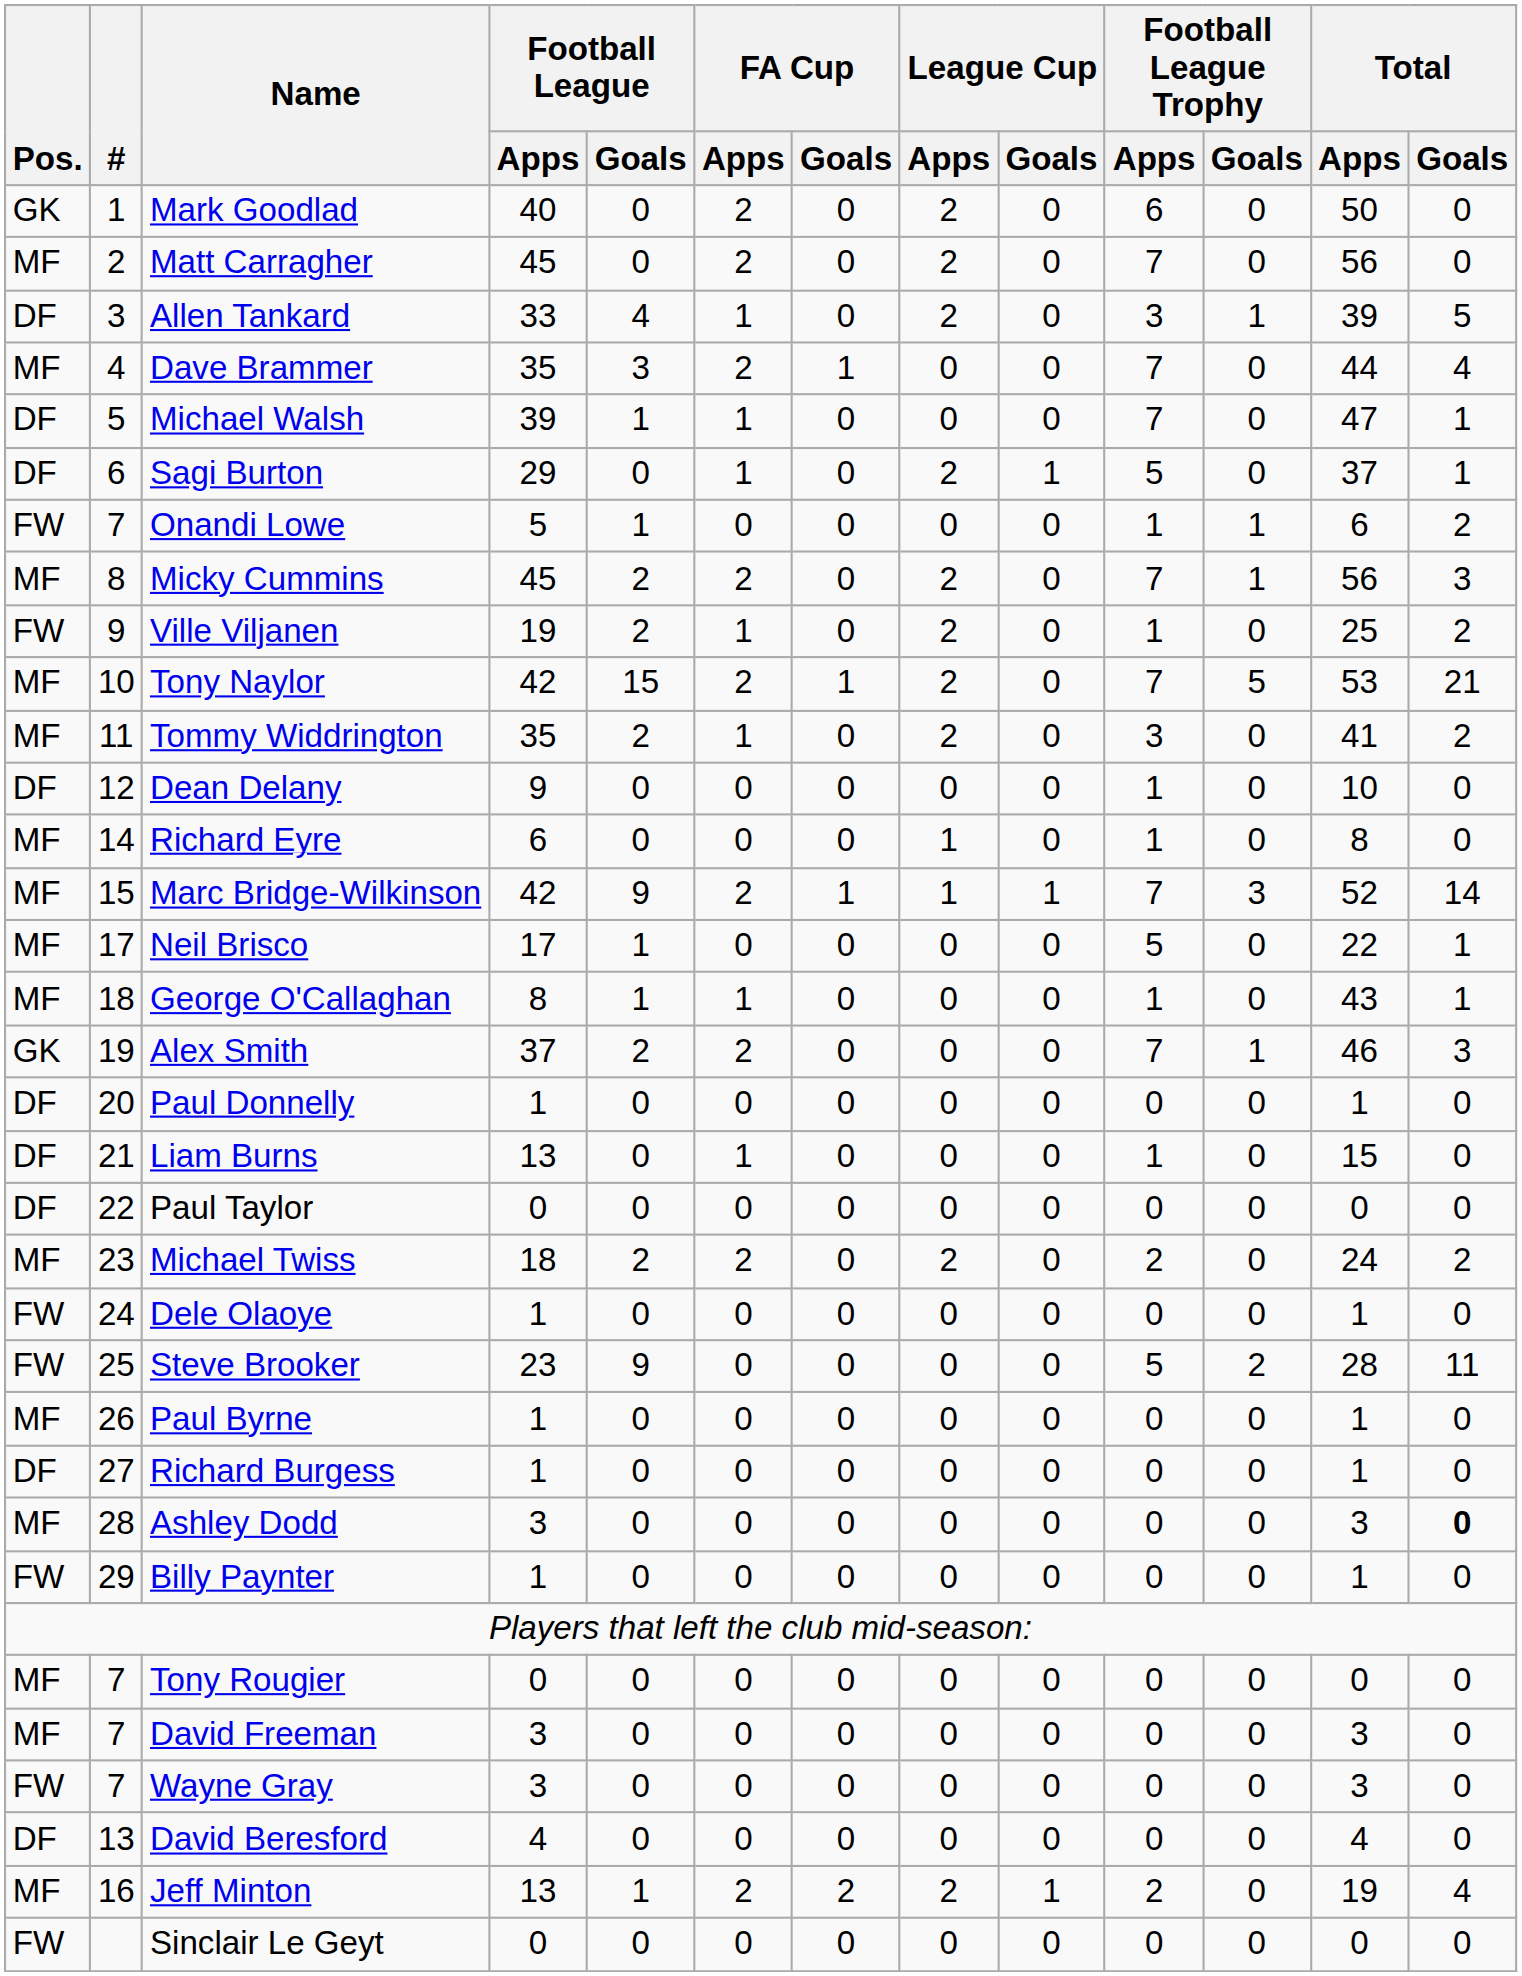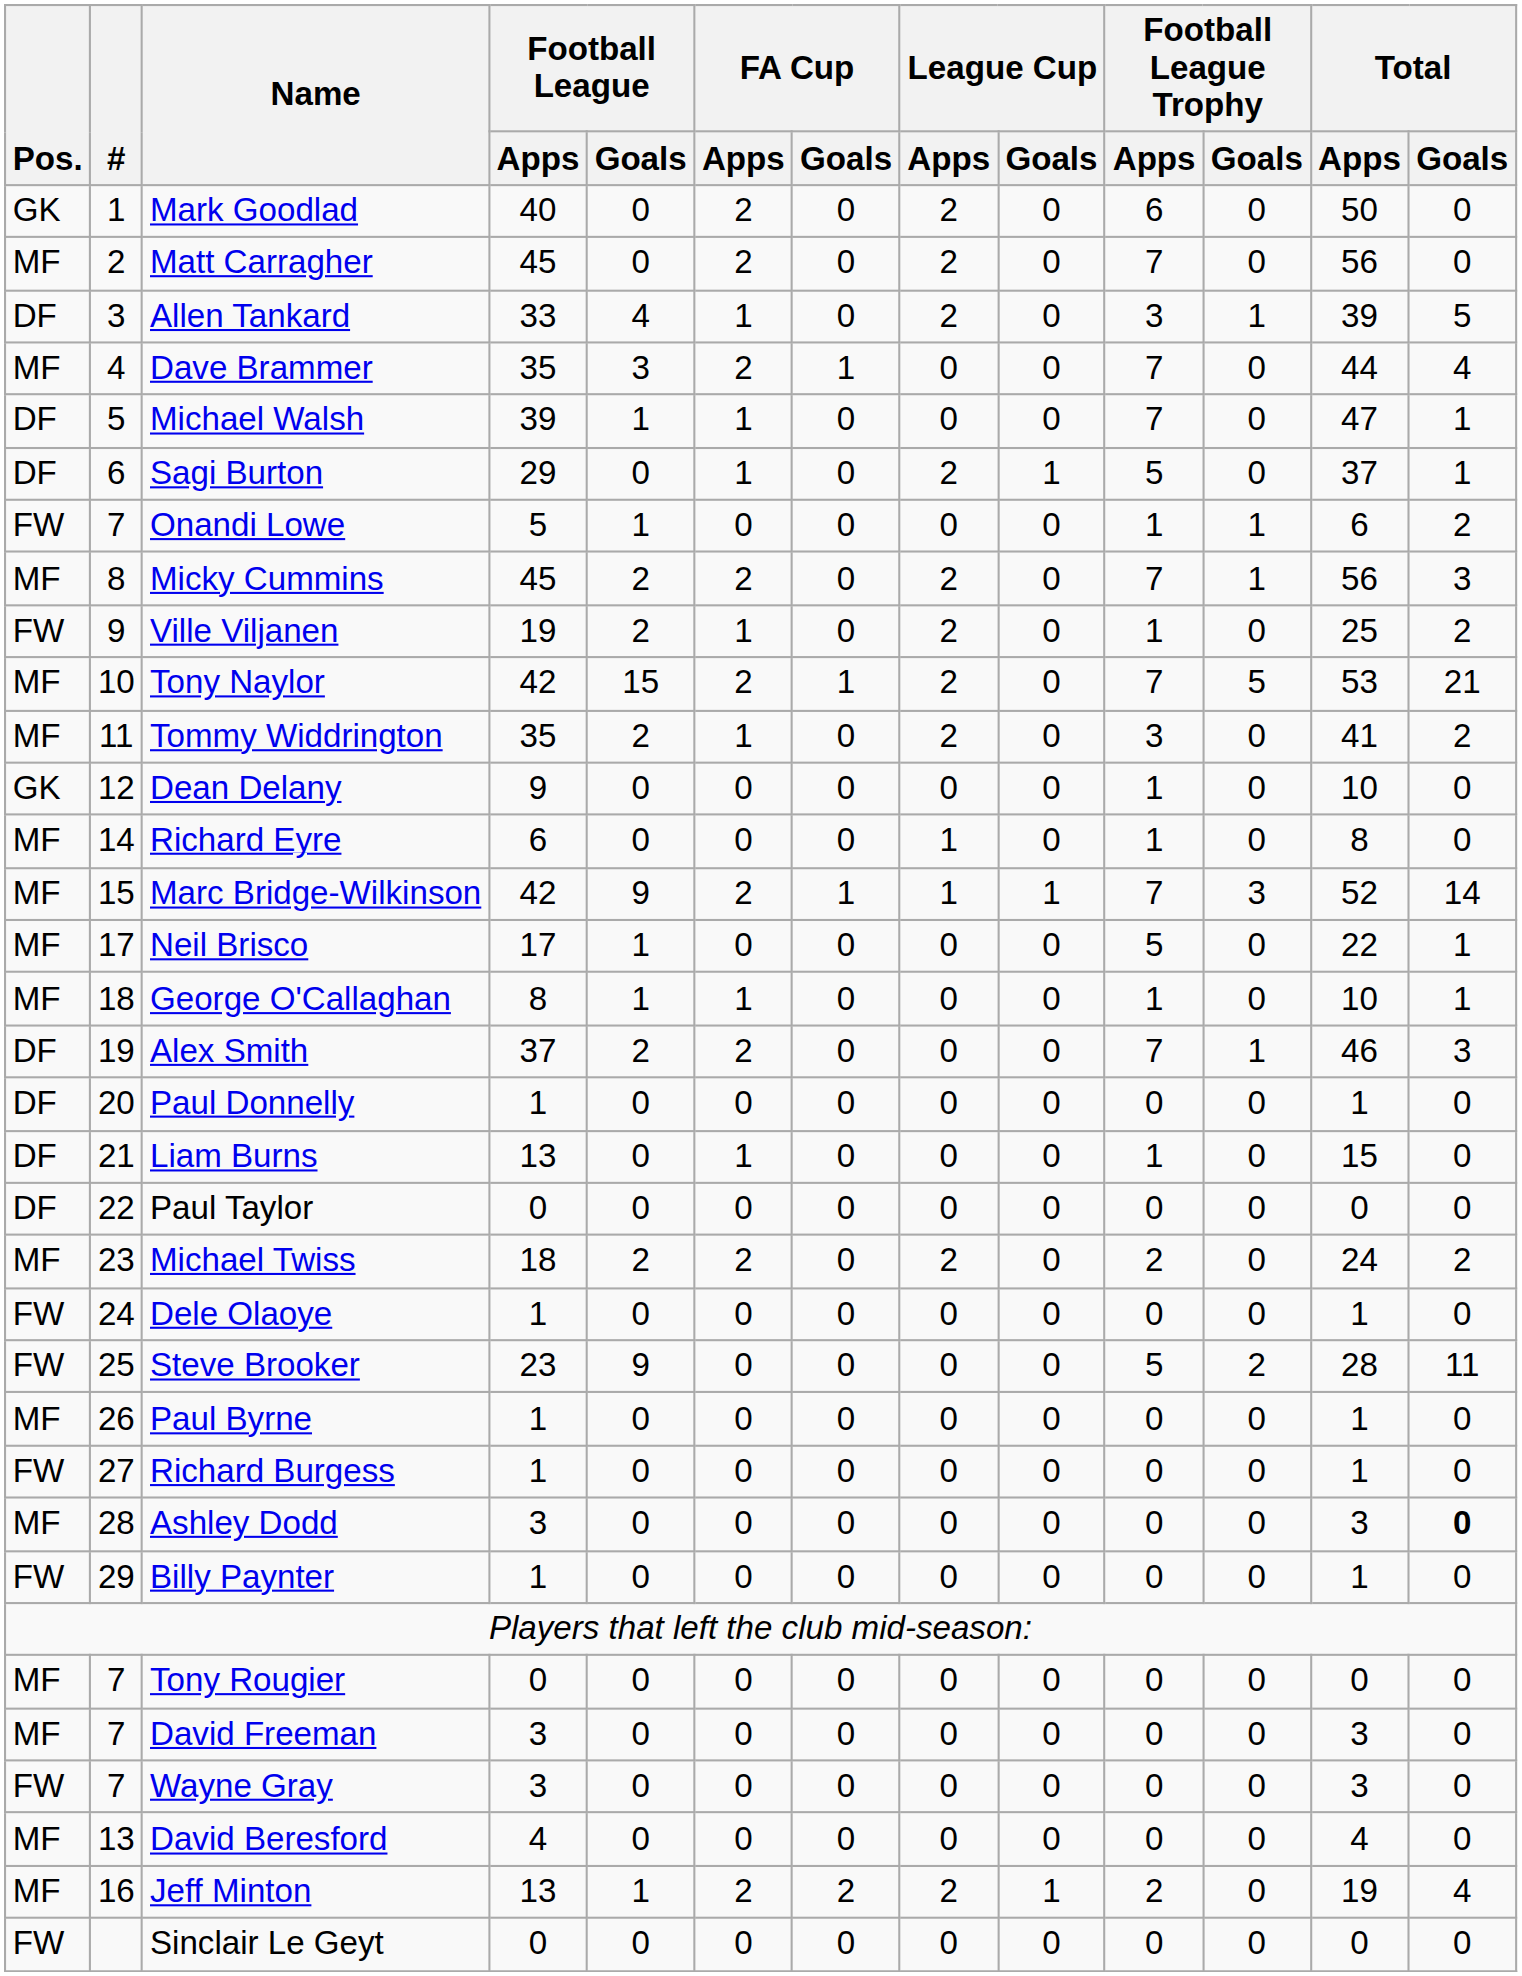Dean Delany | Pos.: DF -> GK
George O'Callaghan | Total / Apps: 43 -> 10
Alex Smith | Pos.: GK -> DF
Richard Burgess | Pos.: DF -> FW
David Beresford | Pos.: DF -> MF
